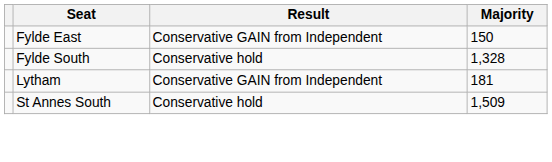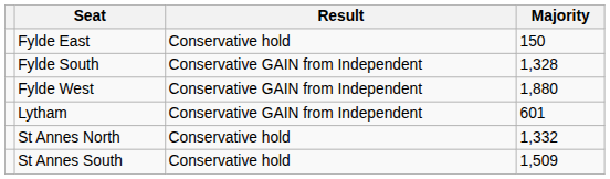Fylde East | Result: Conservative GAIN from Independent -> Conservative hold
Fylde South | Result: Conservative hold -> Conservative GAIN from Independent
+ row: Fylde West | Conservative GAIN from Independent | 1,880
Lytham | Majority: 181 -> 601
+ row: St Annes North | Conservative hold | 1,332
